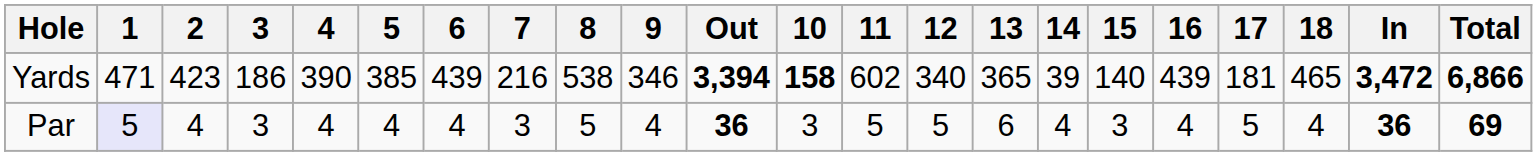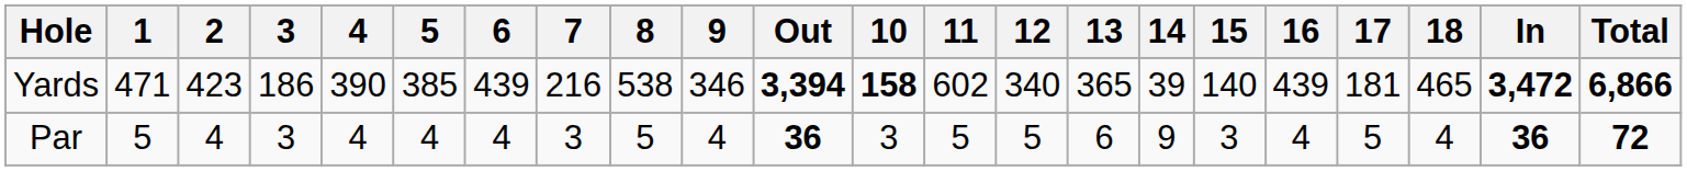Par | 1: lavender background -> no background
Par | 14: 4 -> 9
Par | Total: 69 -> 72
